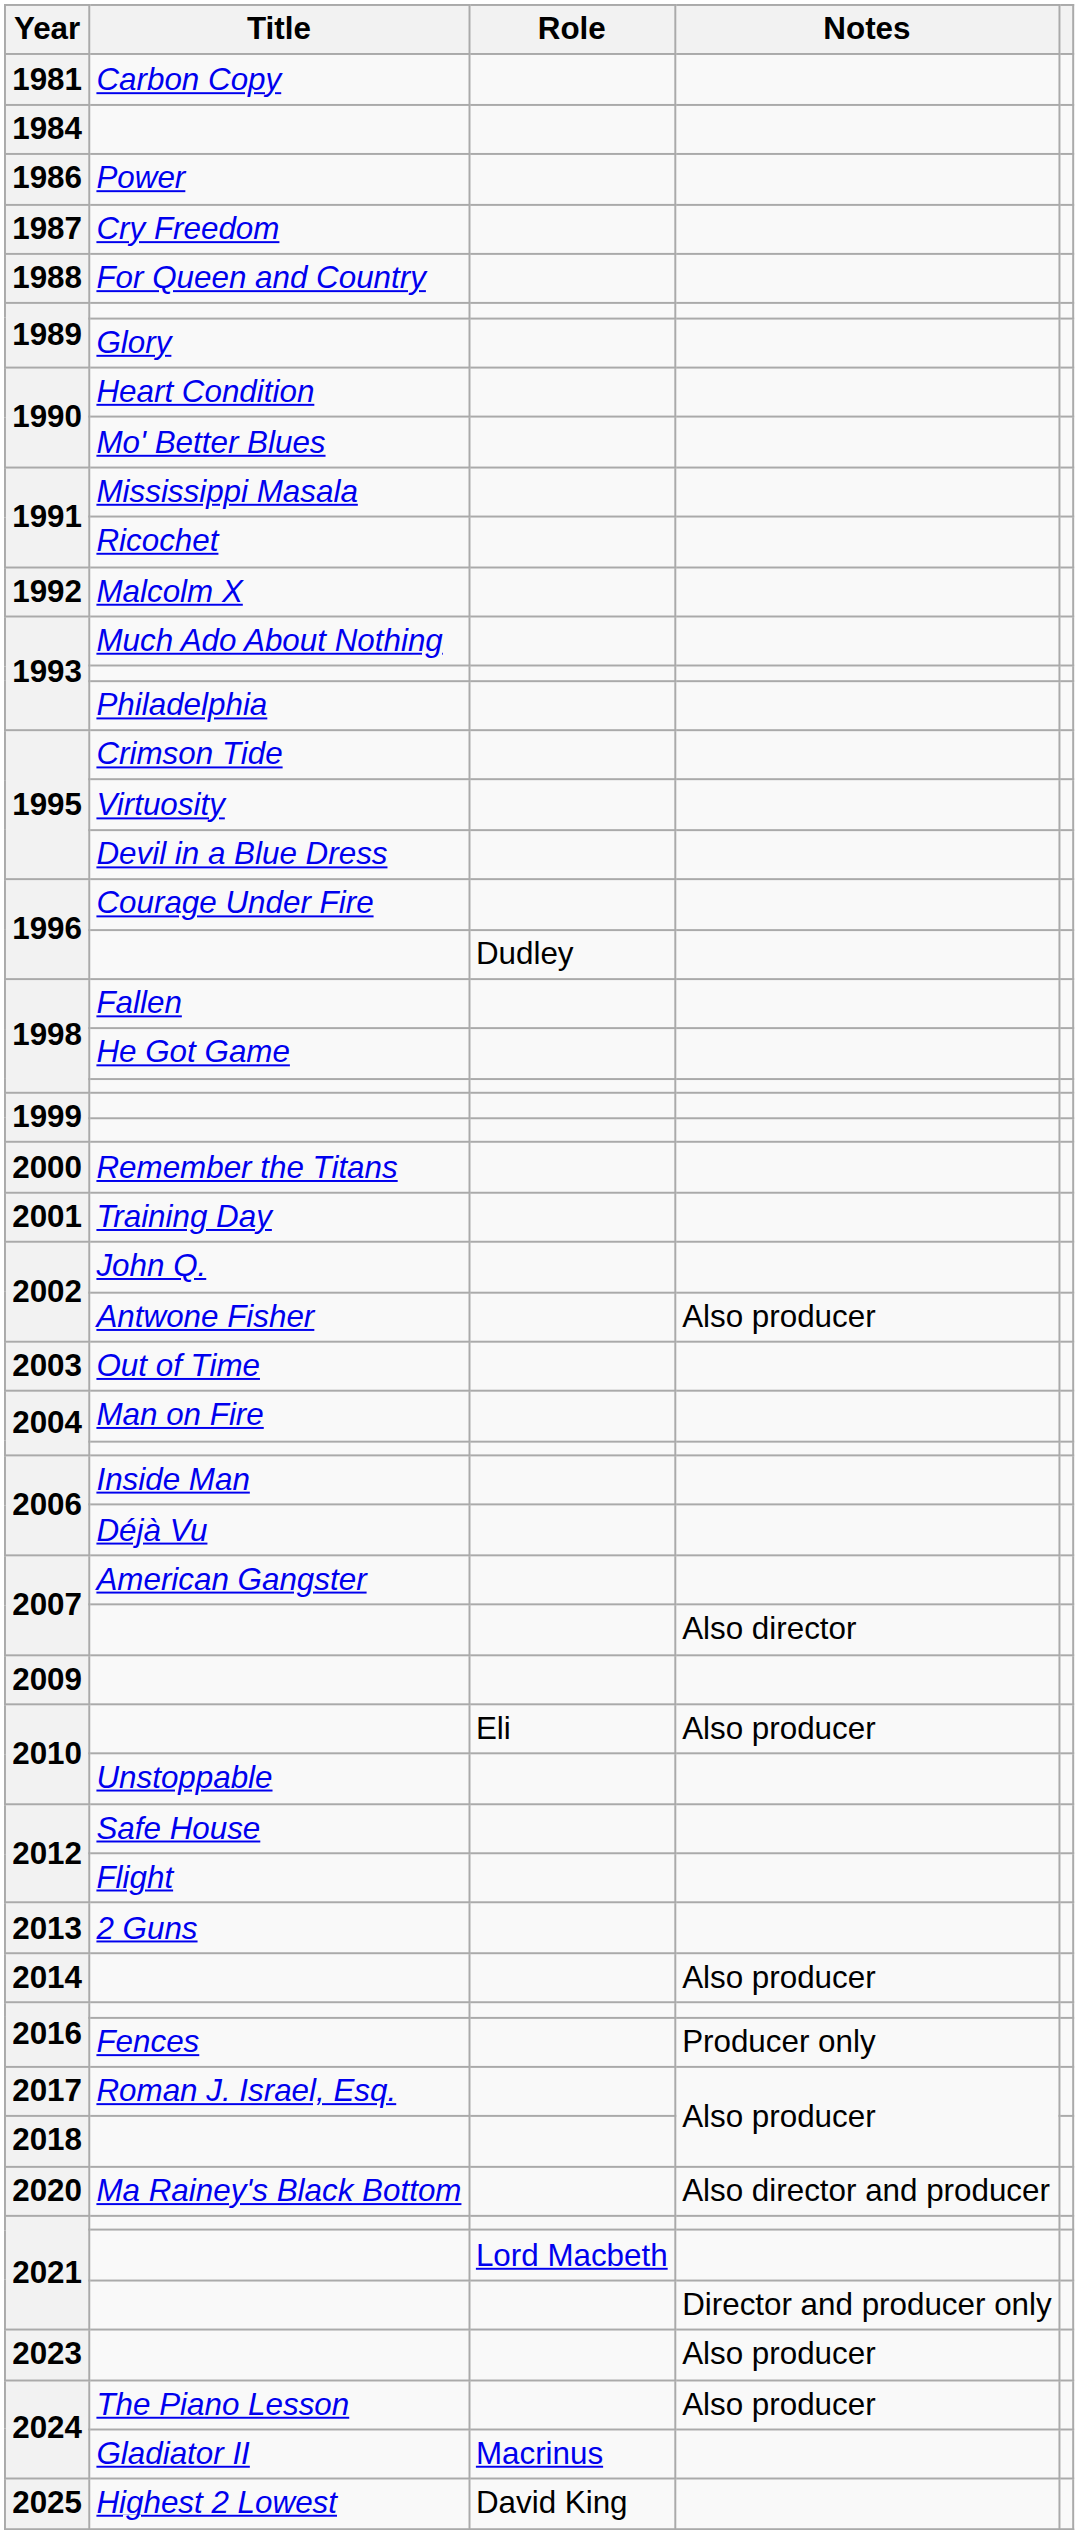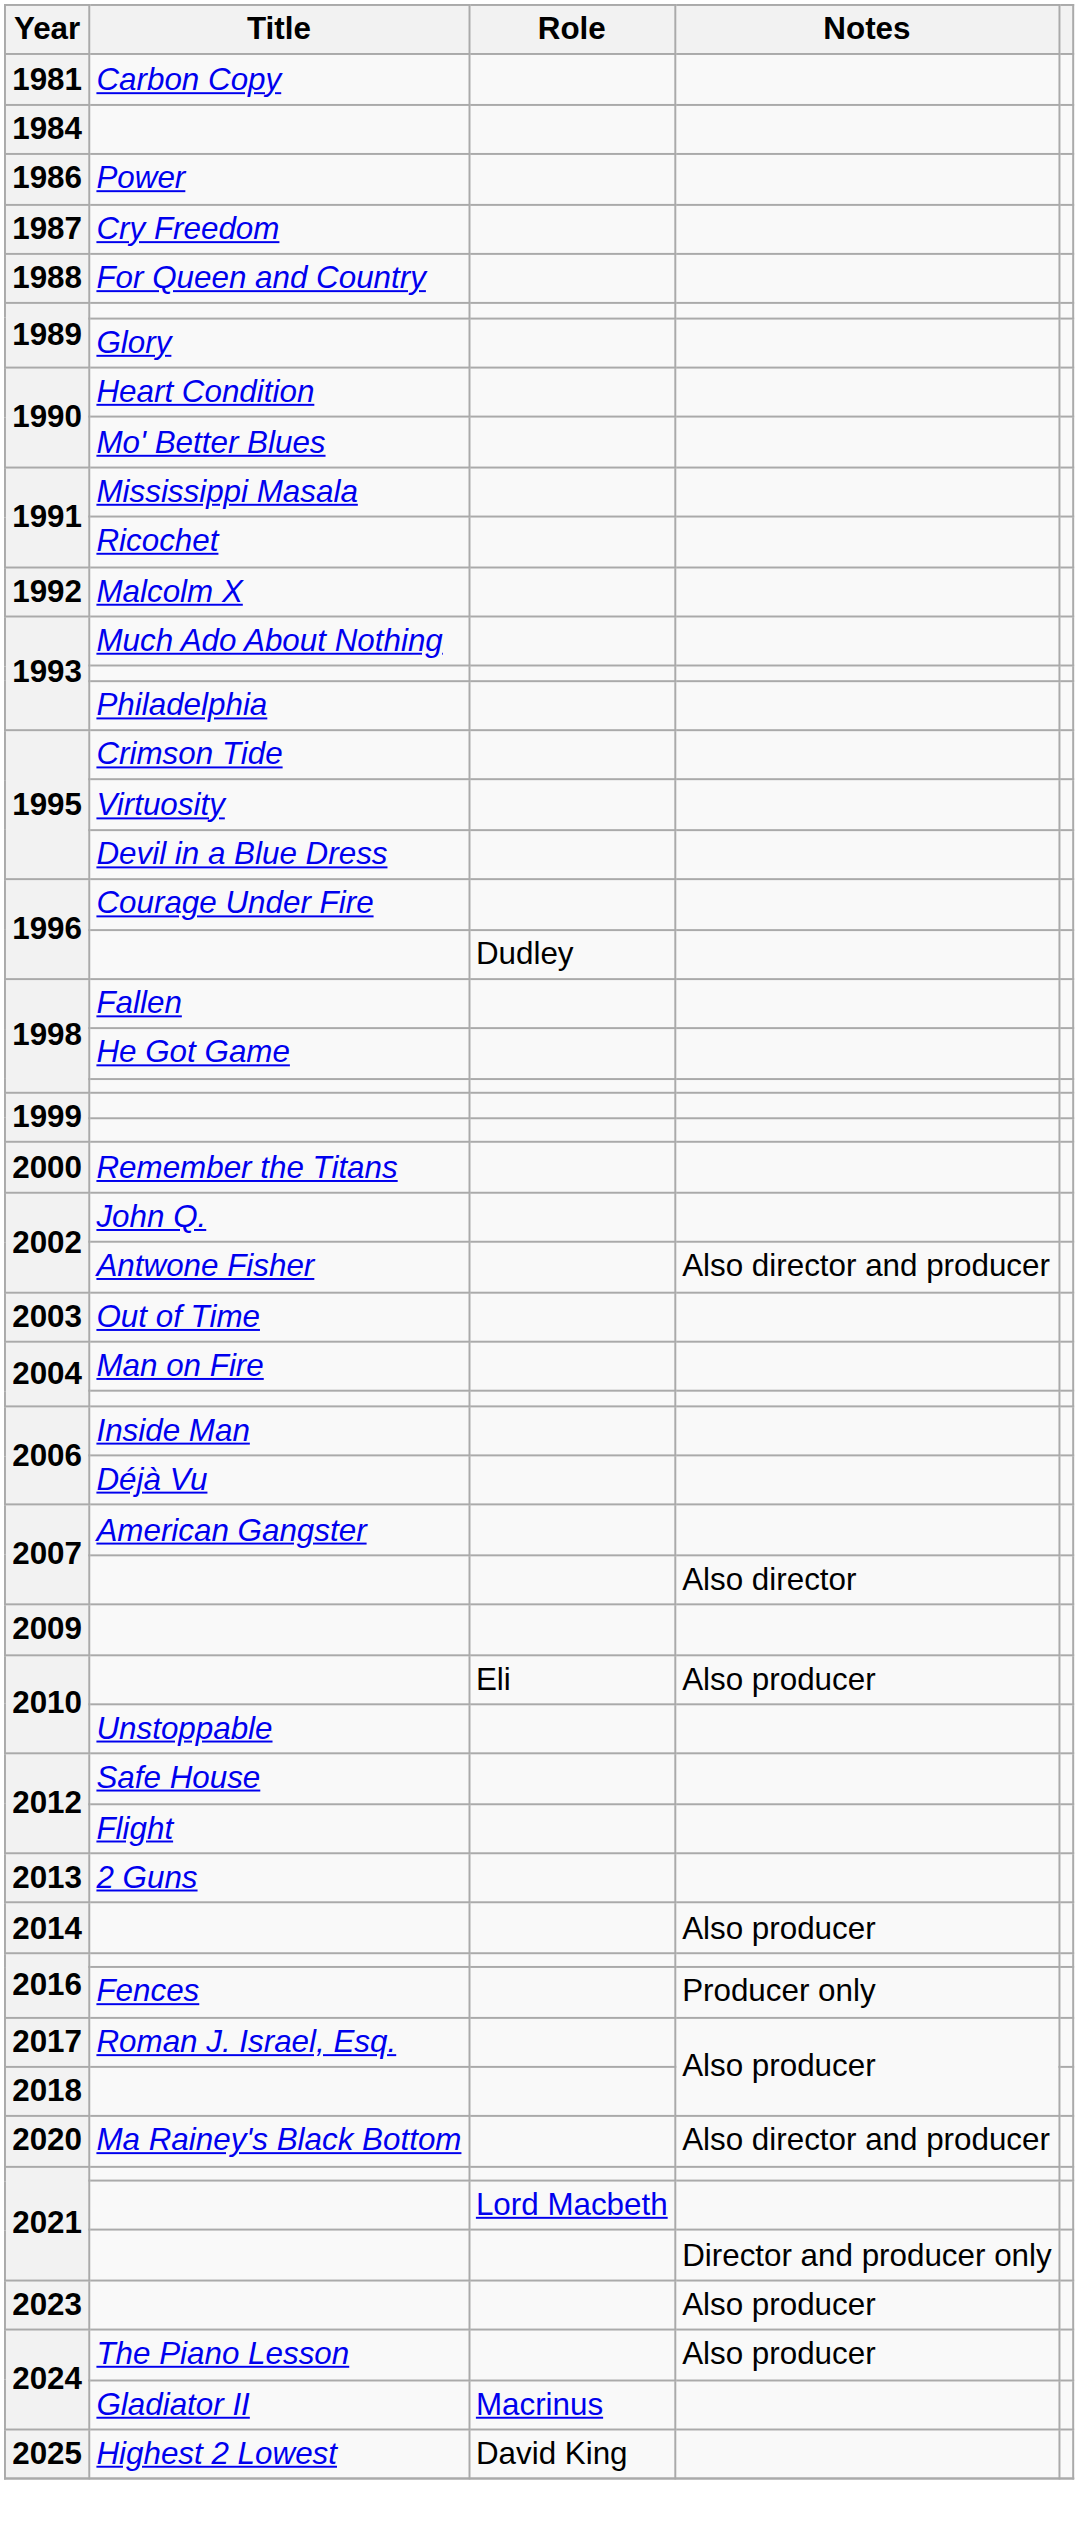- row: 2001 | Training Day
Antwone Fisher | Notes: Also producer -> Also director and producer
